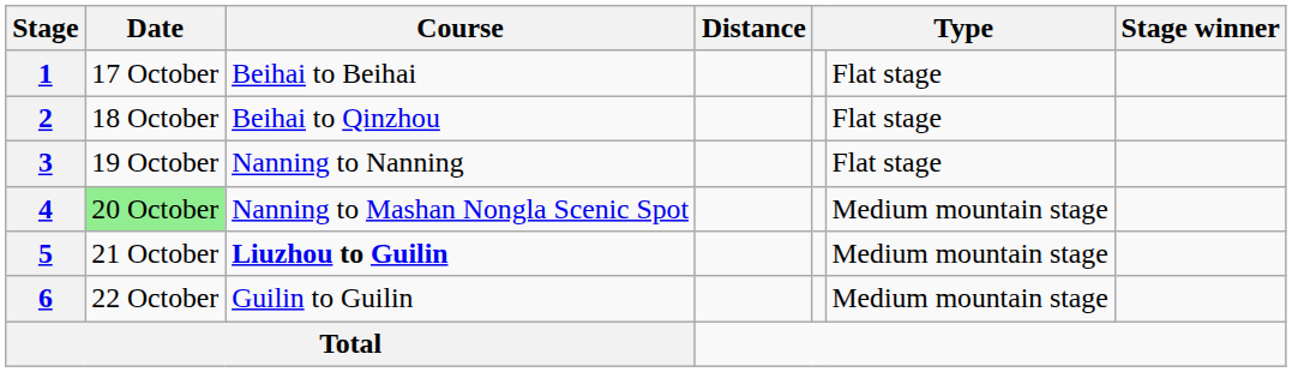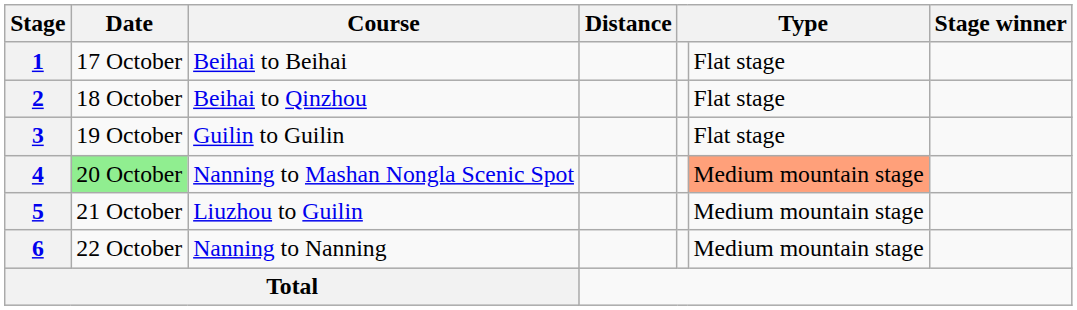3 | Course: Nanning to Nanning -> Guilin to Guilin
4 | column 6: no background -> lightsalmon background
5 | Course: bold -> normal
6 | Course: Guilin to Guilin -> Nanning to Nanning
